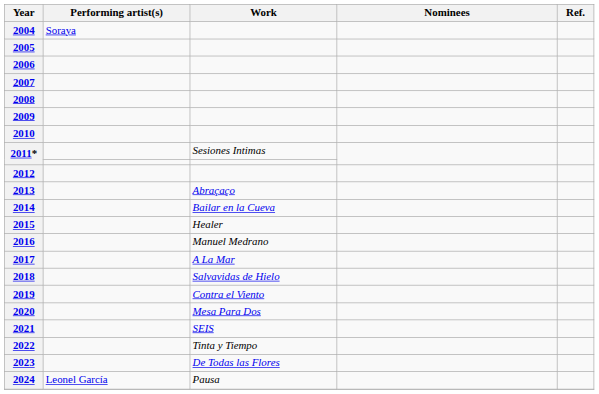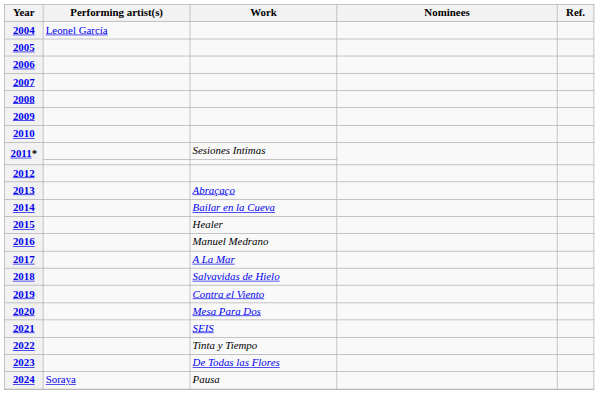2004 | Performing artist(s): Soraya -> Leonel García
2024 | Performing artist(s): Leonel García -> Soraya
